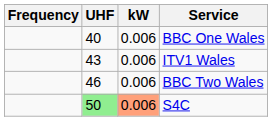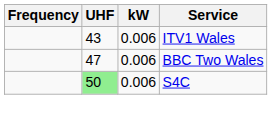- row: 40 | 0.006 | BBC One Wales
BBC Two Wales | UHF: 46 -> 47
S4C | kW: lightsalmon background -> no background
